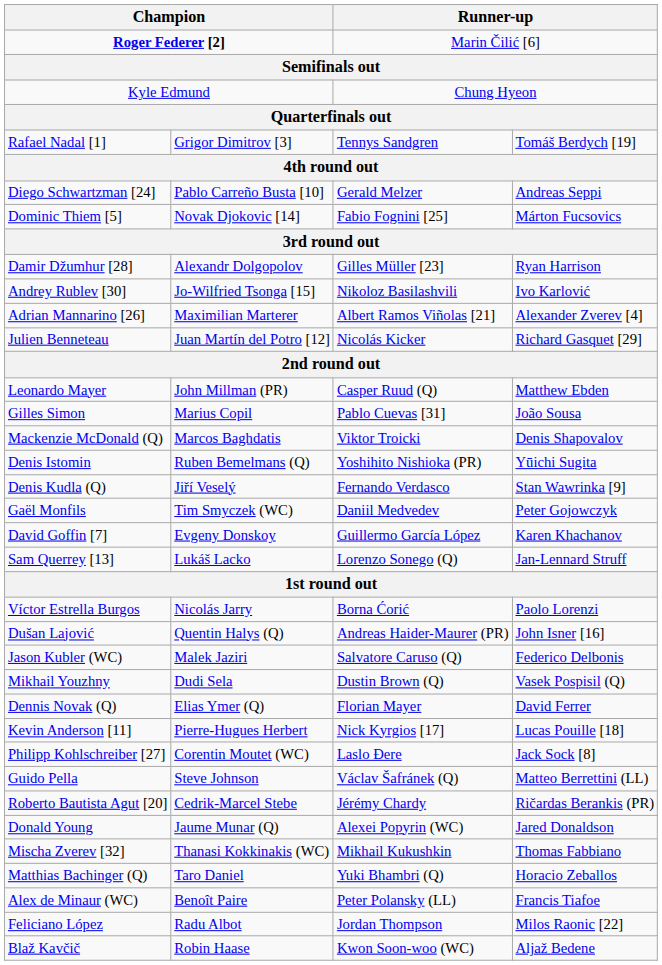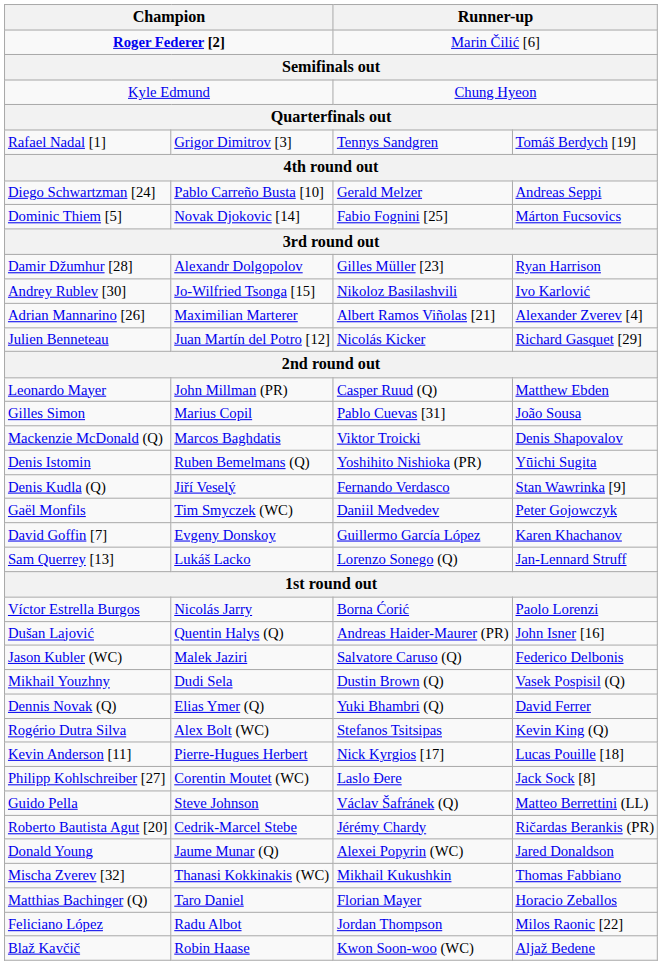Dennis Novak (Q) | column 3: Florian Mayer -> Yuki Bhambri (Q)
+ row: Rogério Dutra Silva | Alex Bolt (WC) | Stefanos Tsitsipas | Kevin King (Q)
Matthias Bachinger (Q) | column 3: Yuki Bhambri (Q) -> Florian Mayer
- row: Alex de Minaur (WC) | Benoît Paire | Peter Polansky (LL) | Francis Tiafoe
